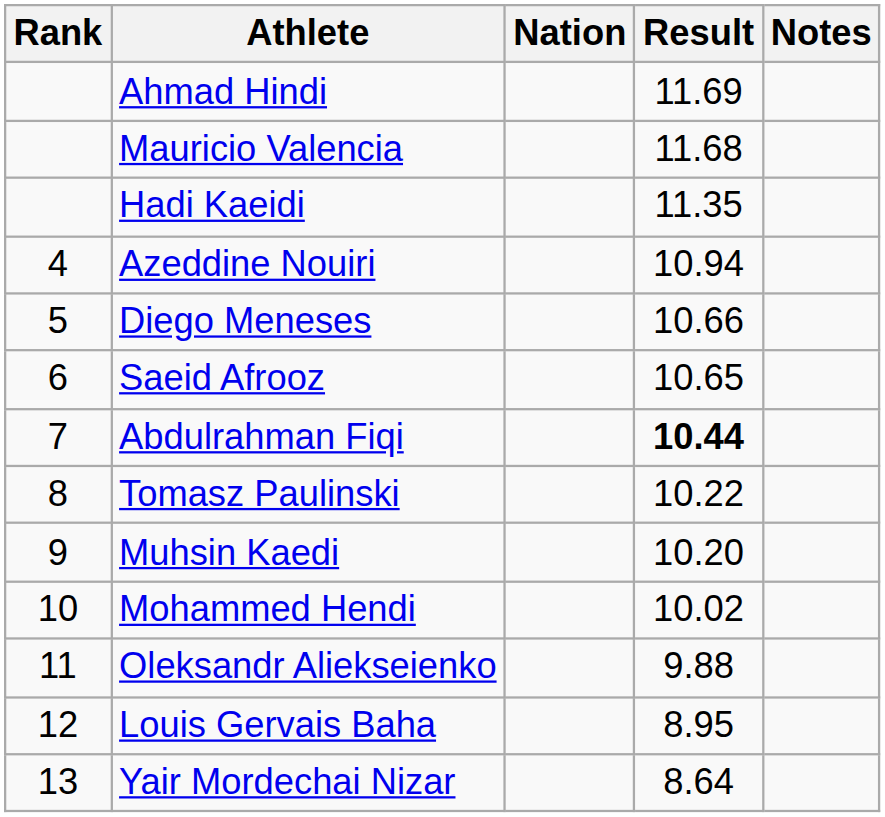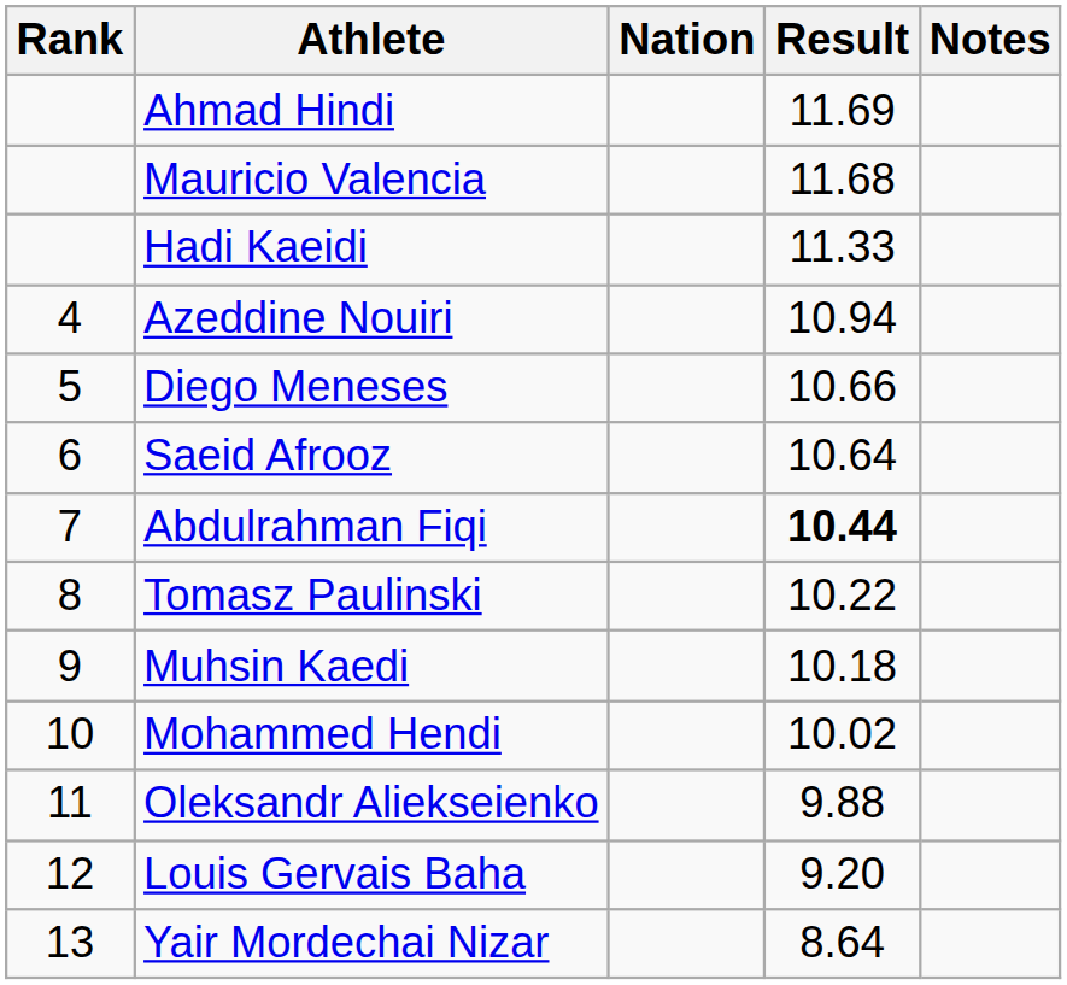Hadi Kaeidi | Result: 11.35 -> 11.33
Saeid Afrooz | Result: 10.65 -> 10.64
Muhsin Kaedi | Result: 10.20 -> 10.18
Louis Gervais Baha | Result: 8.95 -> 9.20
